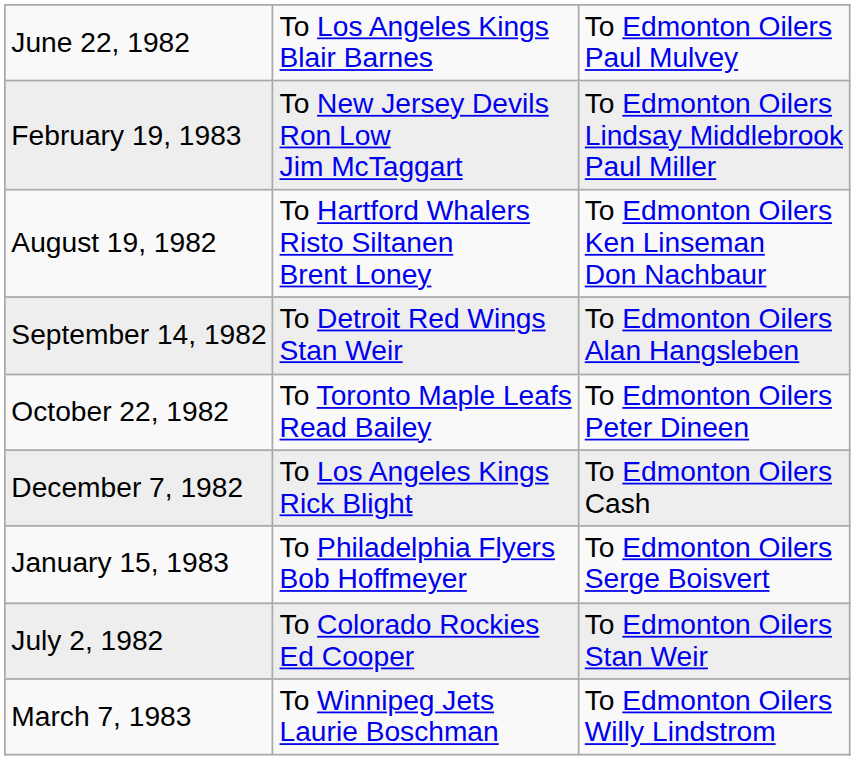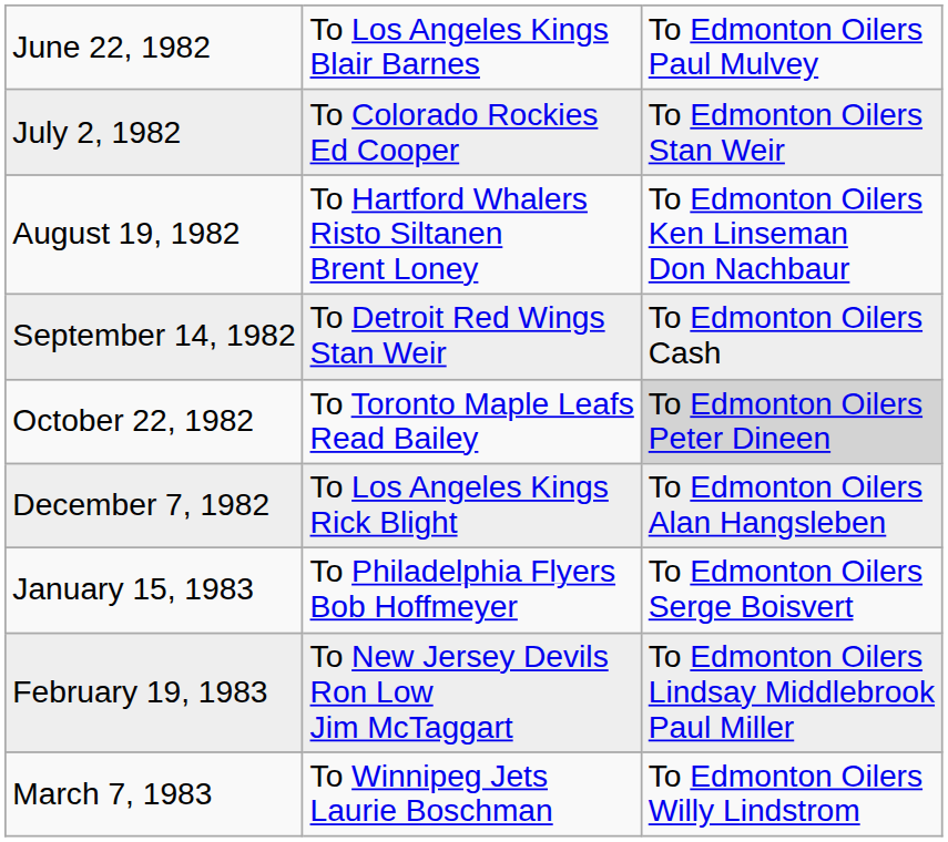rows swapped: July 2, 1982 <-> February 19, 1983
September 14, 1982 | column 3: To Edmonton Oilers Alan Hangsleben -> To Edmonton Oilers Cash
October 22, 1982 | column 3: no background -> lightgrey background
December 7, 1982 | column 3: To Edmonton Oilers Cash -> To Edmonton Oilers Alan Hangsleben
